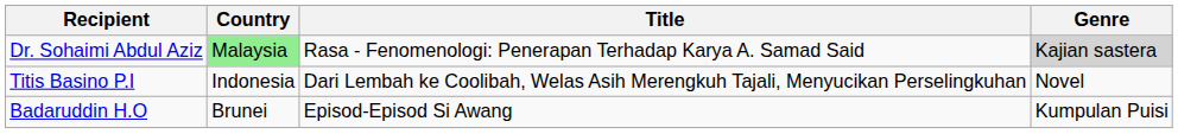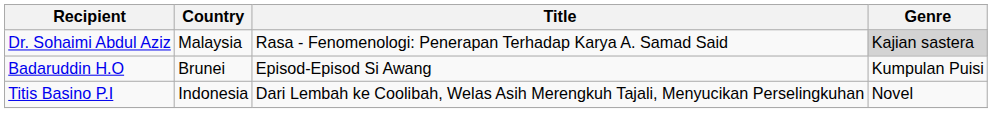Dr. Sohaimi Abdul Aziz | Country: lightgreen background -> no background
rows swapped: Titis Basino P.I <-> Badaruddin H.O
